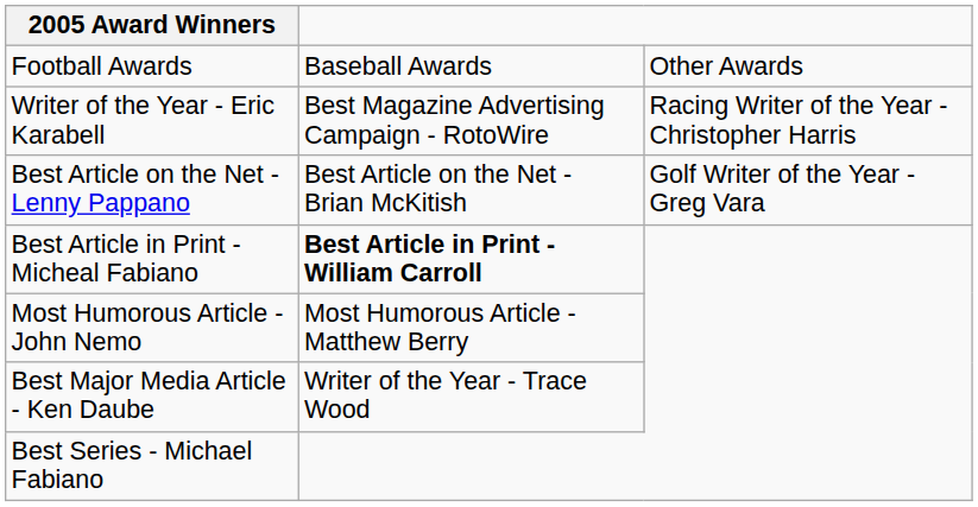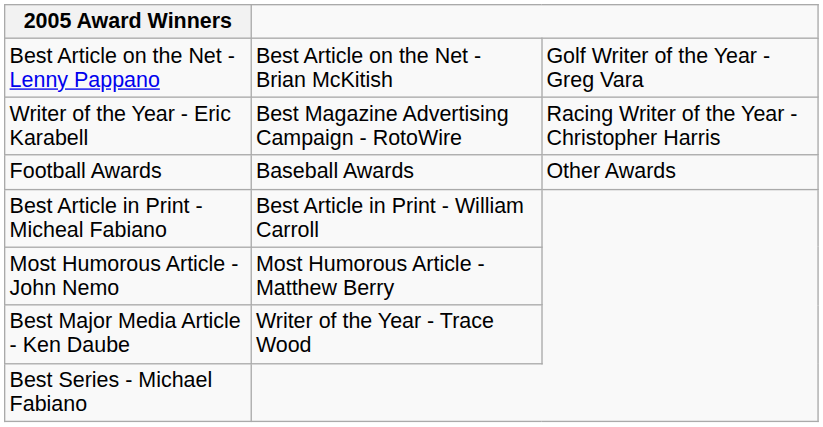rows swapped: Football Awards <-> Best Article on the Net - Lenny Pappano
Best Article in Print - Micheal Fabiano | column 2: bold -> normal
